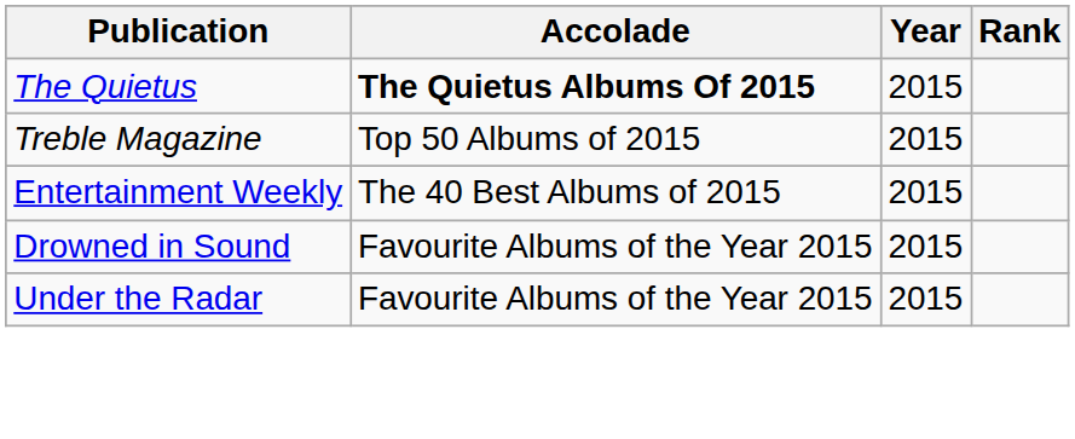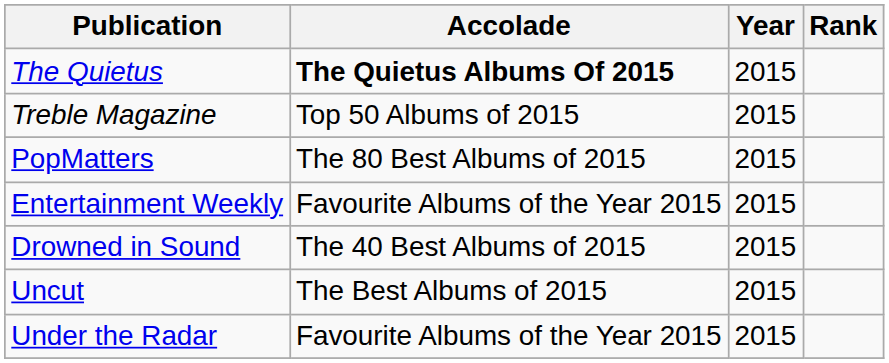+ row: PopMatters | The 80 Best Albums of 2015 | 2015
Entertainment Weekly | Accolade: The 40 Best Albums of 2015 -> Favourite Albums of the Year 2015
Drowned in Sound | Accolade: Favourite Albums of the Year 2015 -> The 40 Best Albums of 2015
+ row: Uncut | The Best Albums of 2015 | 2015
